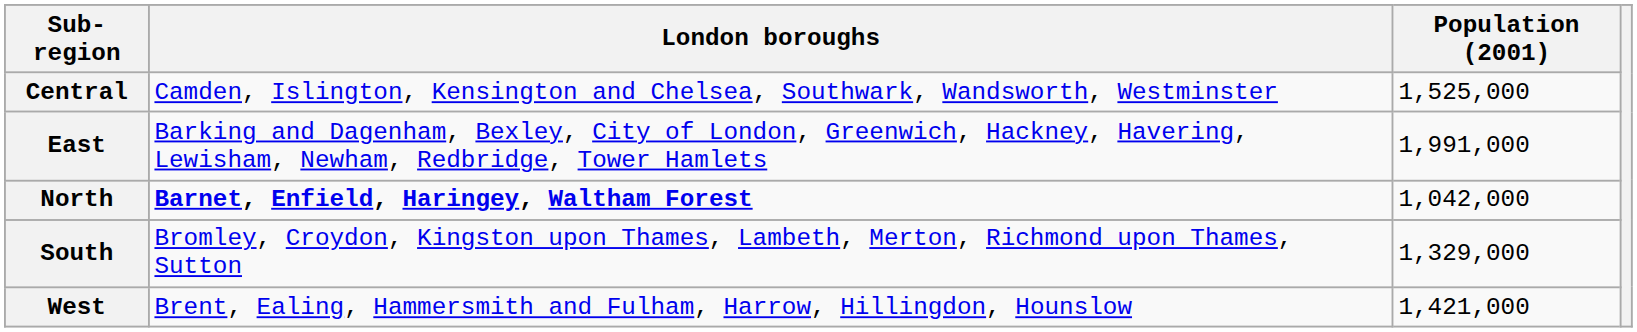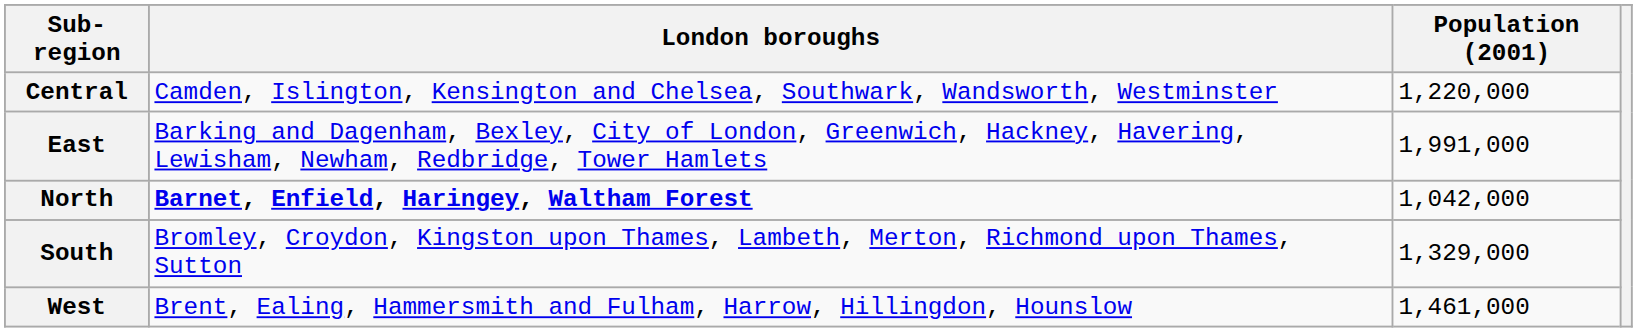Central | Population (2001): 1,525,000 -> 1,220,000
West | Population (2001): 1,421,000 -> 1,461,000
